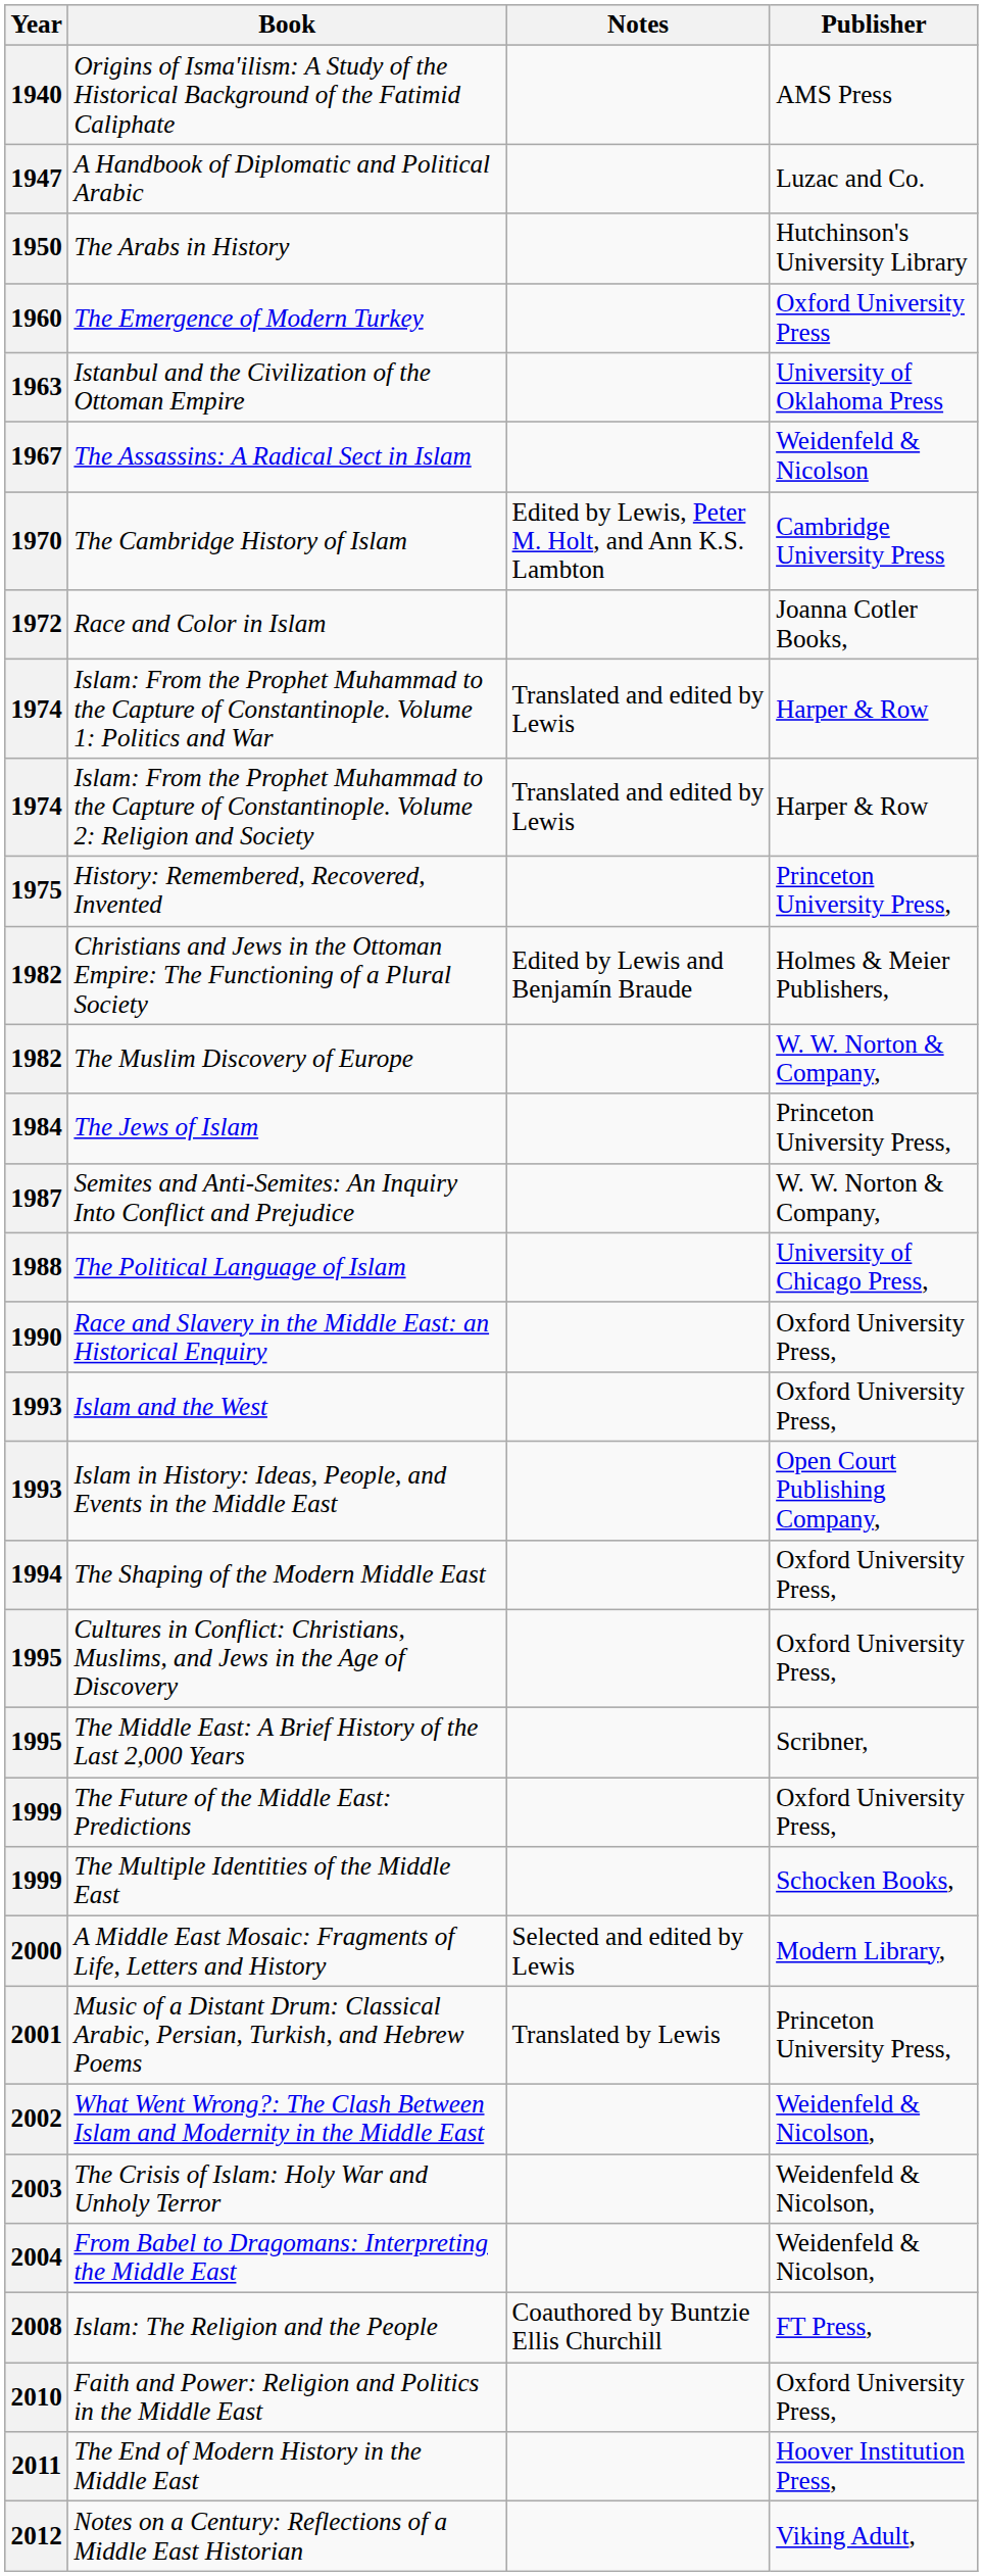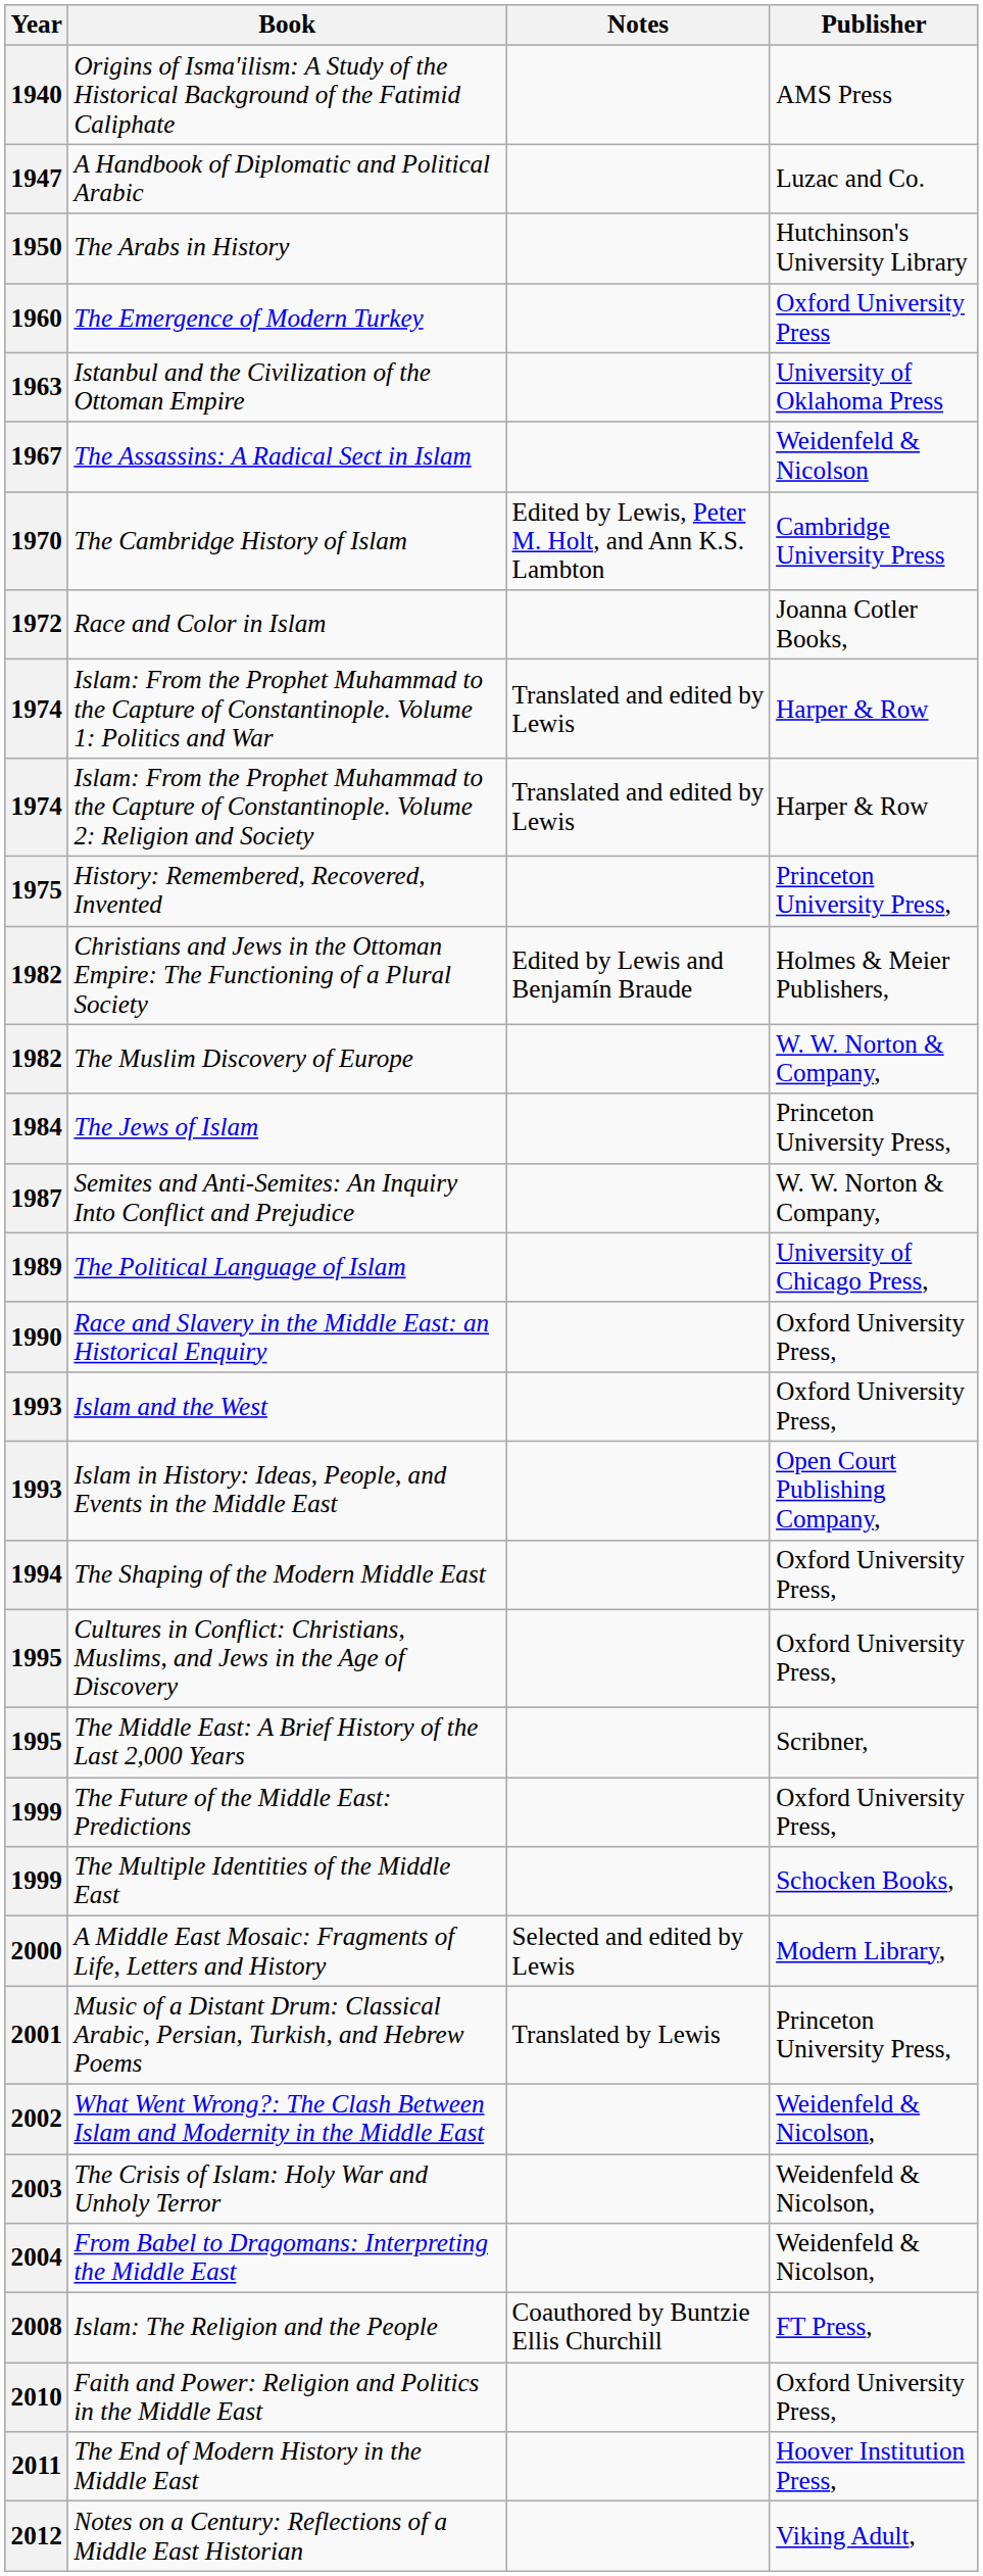The Political Language of Islam | Year: 1988 -> 1989
